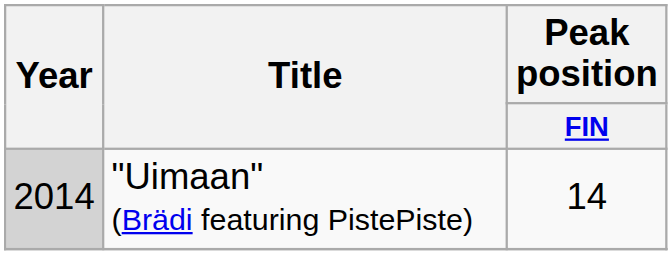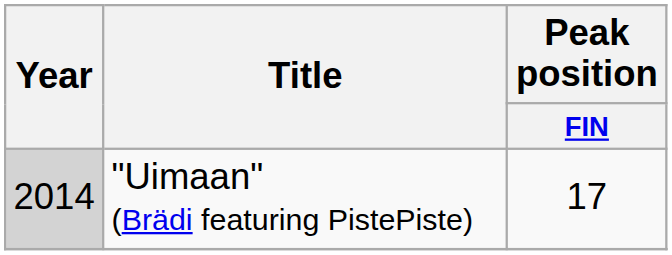"Uimaan" (Brädi featuring PistePiste) | Peak position / FIN: 14 -> 17
